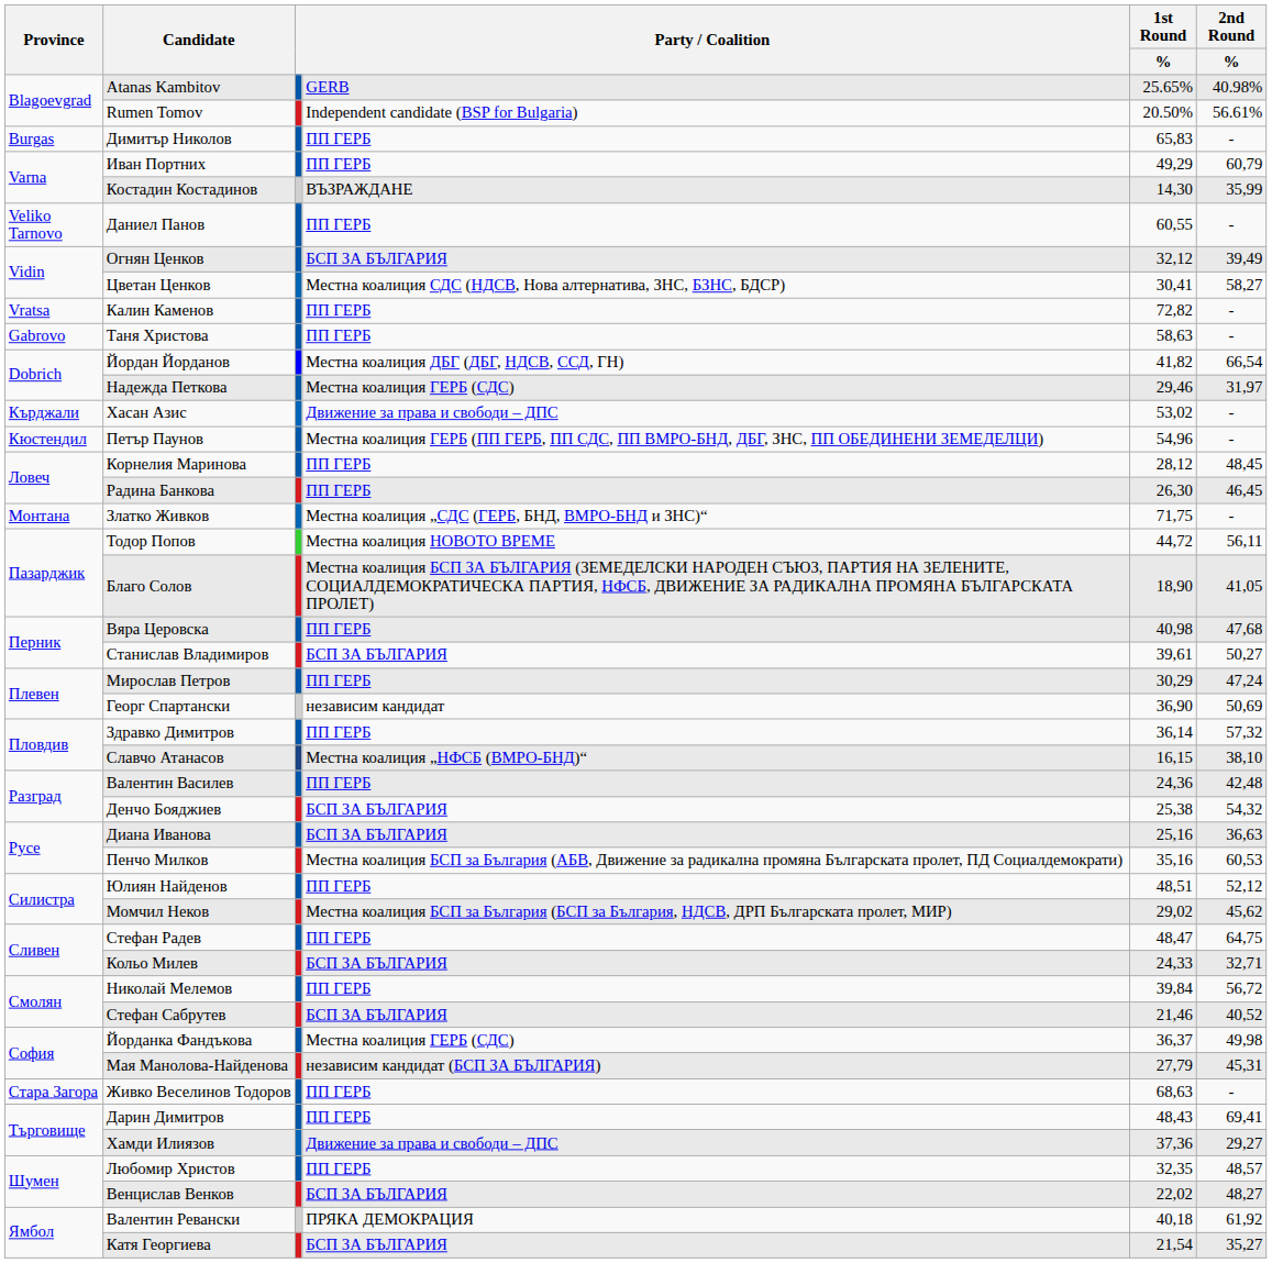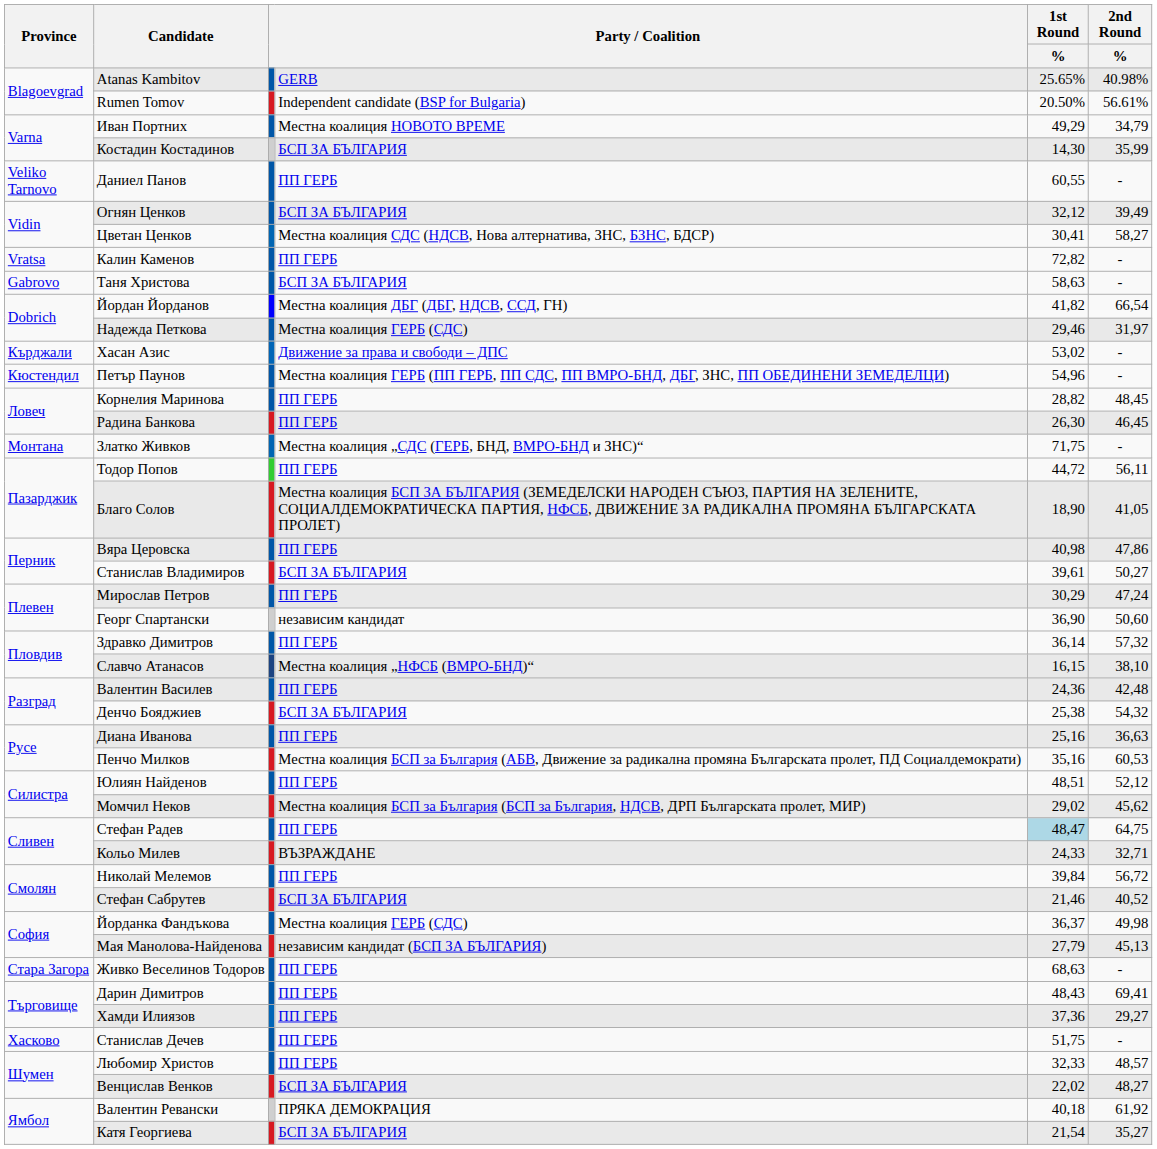- row: Burgas | Димитър Николов | ПП ГЕРБ | 65,83 | -
Иван Портних | column 4: ПП ГЕРБ -> Местна коалиция НОВОТО ВРЕМЕ
Иван Портних | 2nd Round / %: 60,79 -> 34,79
Костадин Костадинов | column 4: ВЪЗРАЖДАНЕ -> БСП ЗА БЪЛГАРИЯ
Таня Христова | column 4: ПП ГЕРБ -> БСП ЗА БЪЛГАРИЯ
Корнелия Маринова | 1st Round / %: 28,12 -> 28,82
Тодор Попов | column 4: Местна коалиция НОВОТО ВРЕМЕ -> ПП ГЕРБ
Вяра Церовска | 2nd Round / %: 47,68 -> 47,86
Георг Спартански | 2nd Round / %: 50,69 -> 50,60
Диана Иванова | column 4: БСП ЗА БЪЛГАРИЯ -> ПП ГЕРБ
Стефан Радев | 1st Round / %: no background -> lightblue background
Кольо Милев | column 4: БСП ЗА БЪЛГАРИЯ -> ВЪЗРАЖДАНЕ
Мая Манолова-Найденова | 2nd Round / %: 45,31 -> 45,13
Хамди Илиязов | column 4: Движение за права и свободи – ДПС -> ПП ГЕРБ
+ row: Хасково | Станислав Дечев | ПП ГЕРБ | 51,75 | -
Любомир Христов | 1st Round / %: 32,35 -> 32,33
